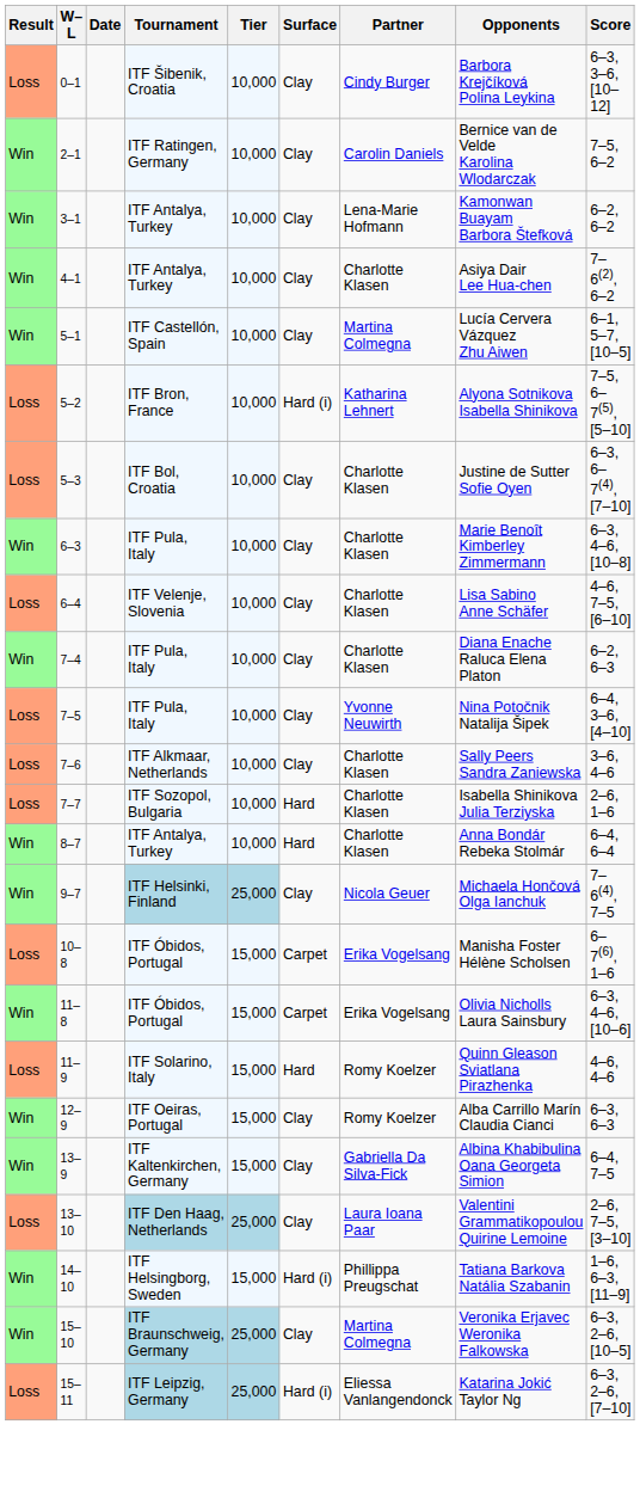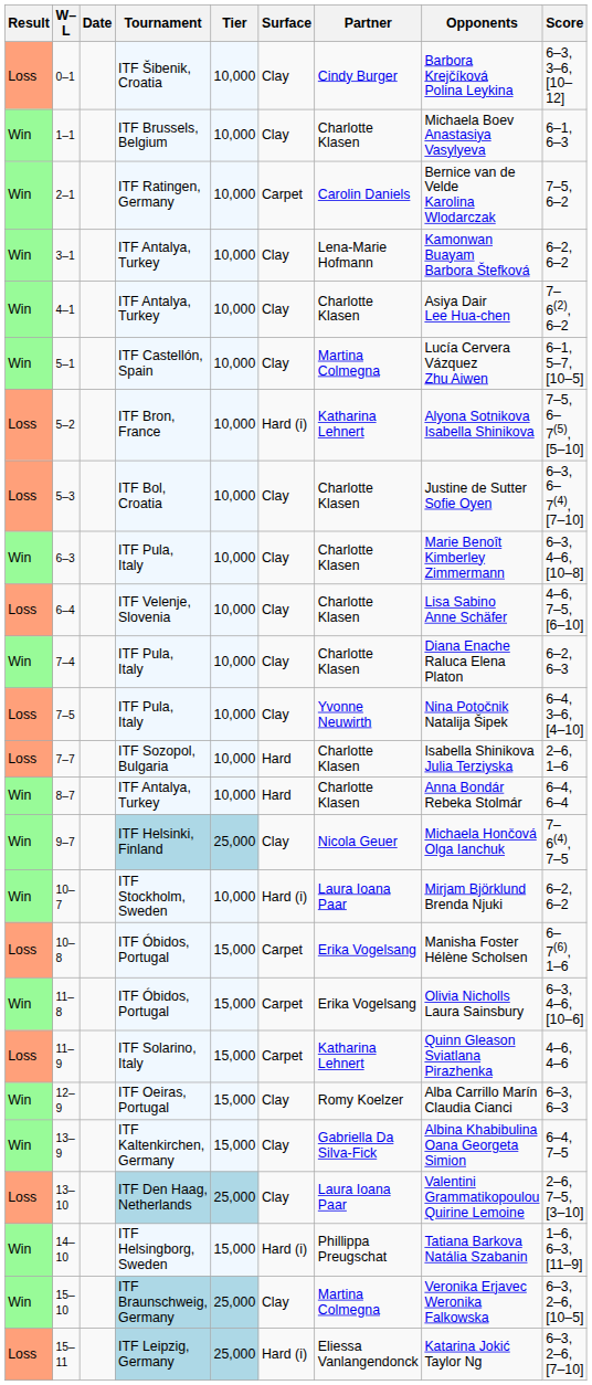+ row: Win | 1–1 | ITF Brussels, Belgium | 10,000 | Clay | Charlotte Klasen | Michaela Boev Anastasiya Vasylyeva | 6–1, 6–3
2–1 | Surface: Clay -> Carpet
- row: Loss | 7–6 | ITF Alkmaar, Netherlands | 10,000 | Clay | Charlotte Klasen | Sally Peers Sandra Zaniewska | 3–6, 4–6
+ row: Win | 10–7 | ITF Stockholm, Sweden | 10,000 | Hard (i) | Laura Ioana Paar | Mirjam Björklund Brenda Njuki | 6–2, 6–2
11–9 | Surface: Hard -> Carpet
11–9 | Partner: Romy Koelzer -> Katharina Lehnert
